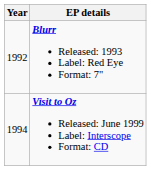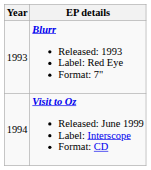Blurr Released: 1993 Label: Red Eye Format: 7" | Year: 1992 -> 1993
